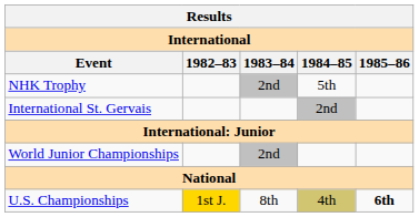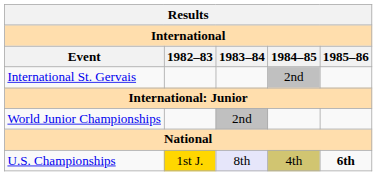- row: NHK Trophy | 2nd | 5th
U.S. Championships | 1983–84: no background -> lavender background
